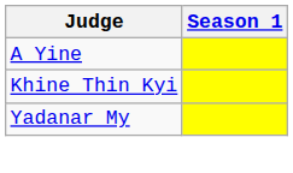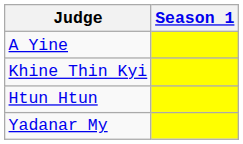+ row: Htun Htun
